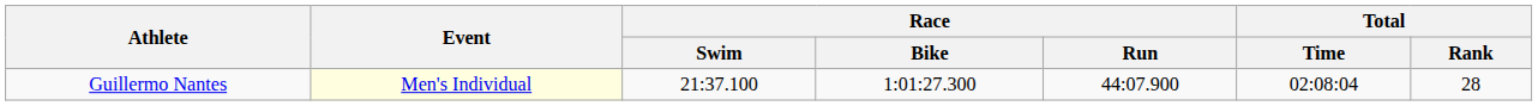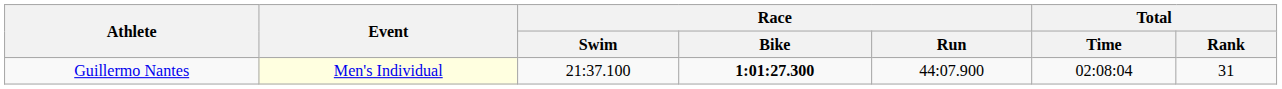Guillermo Nantes | Race / Bike: normal -> bold
Guillermo Nantes | Total / Rank: 28 -> 31
